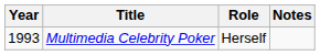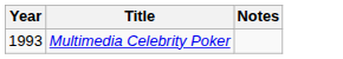- column: Role | Herself
